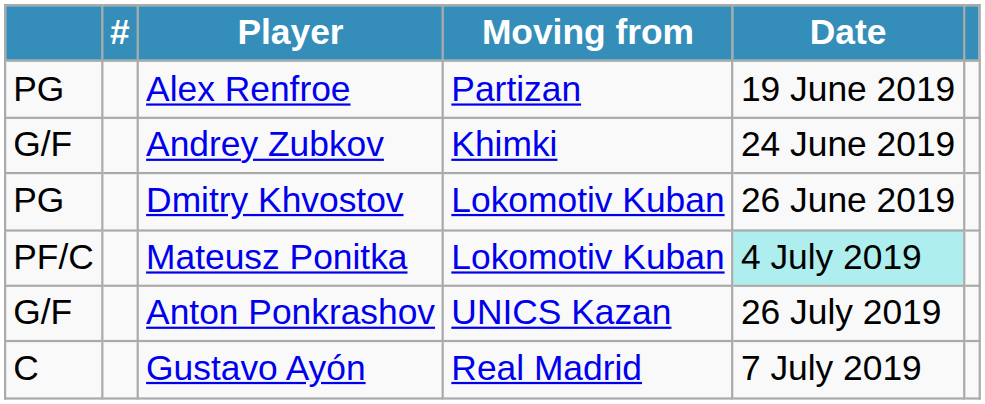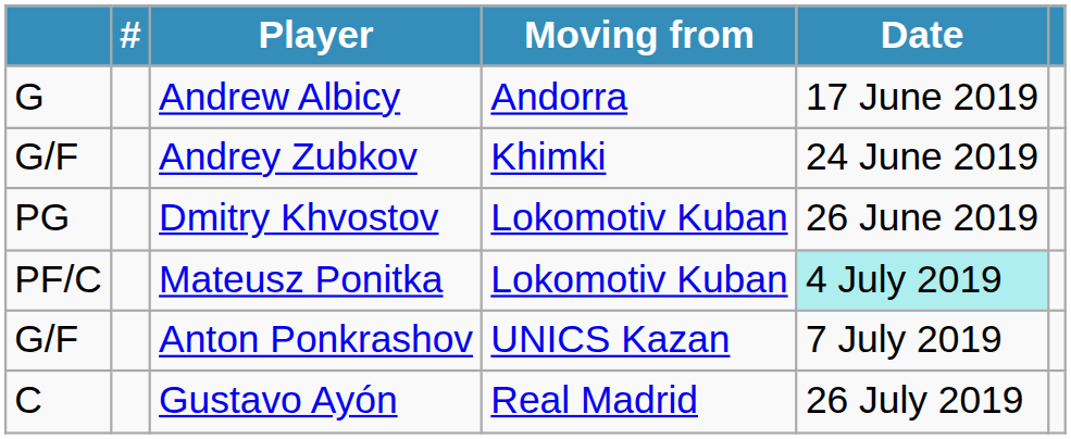+ row: G | Andrew Albicy | Andorra | 17 June 2019
- row: PG | Alex Renfroe | Partizan | 19 June 2019
Anton Ponkrashov | Date: 26 July 2019 -> 7 July 2019
Gustavo Ayón | Date: 7 July 2019 -> 26 July 2019
